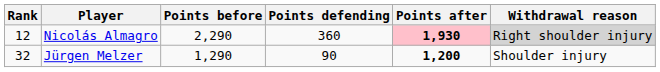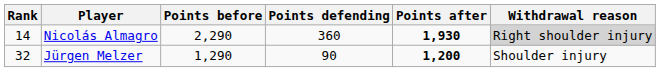Nicolás Almagro | Rank: 12 -> 14
Nicolás Almagro | Points after: pink background -> no background
